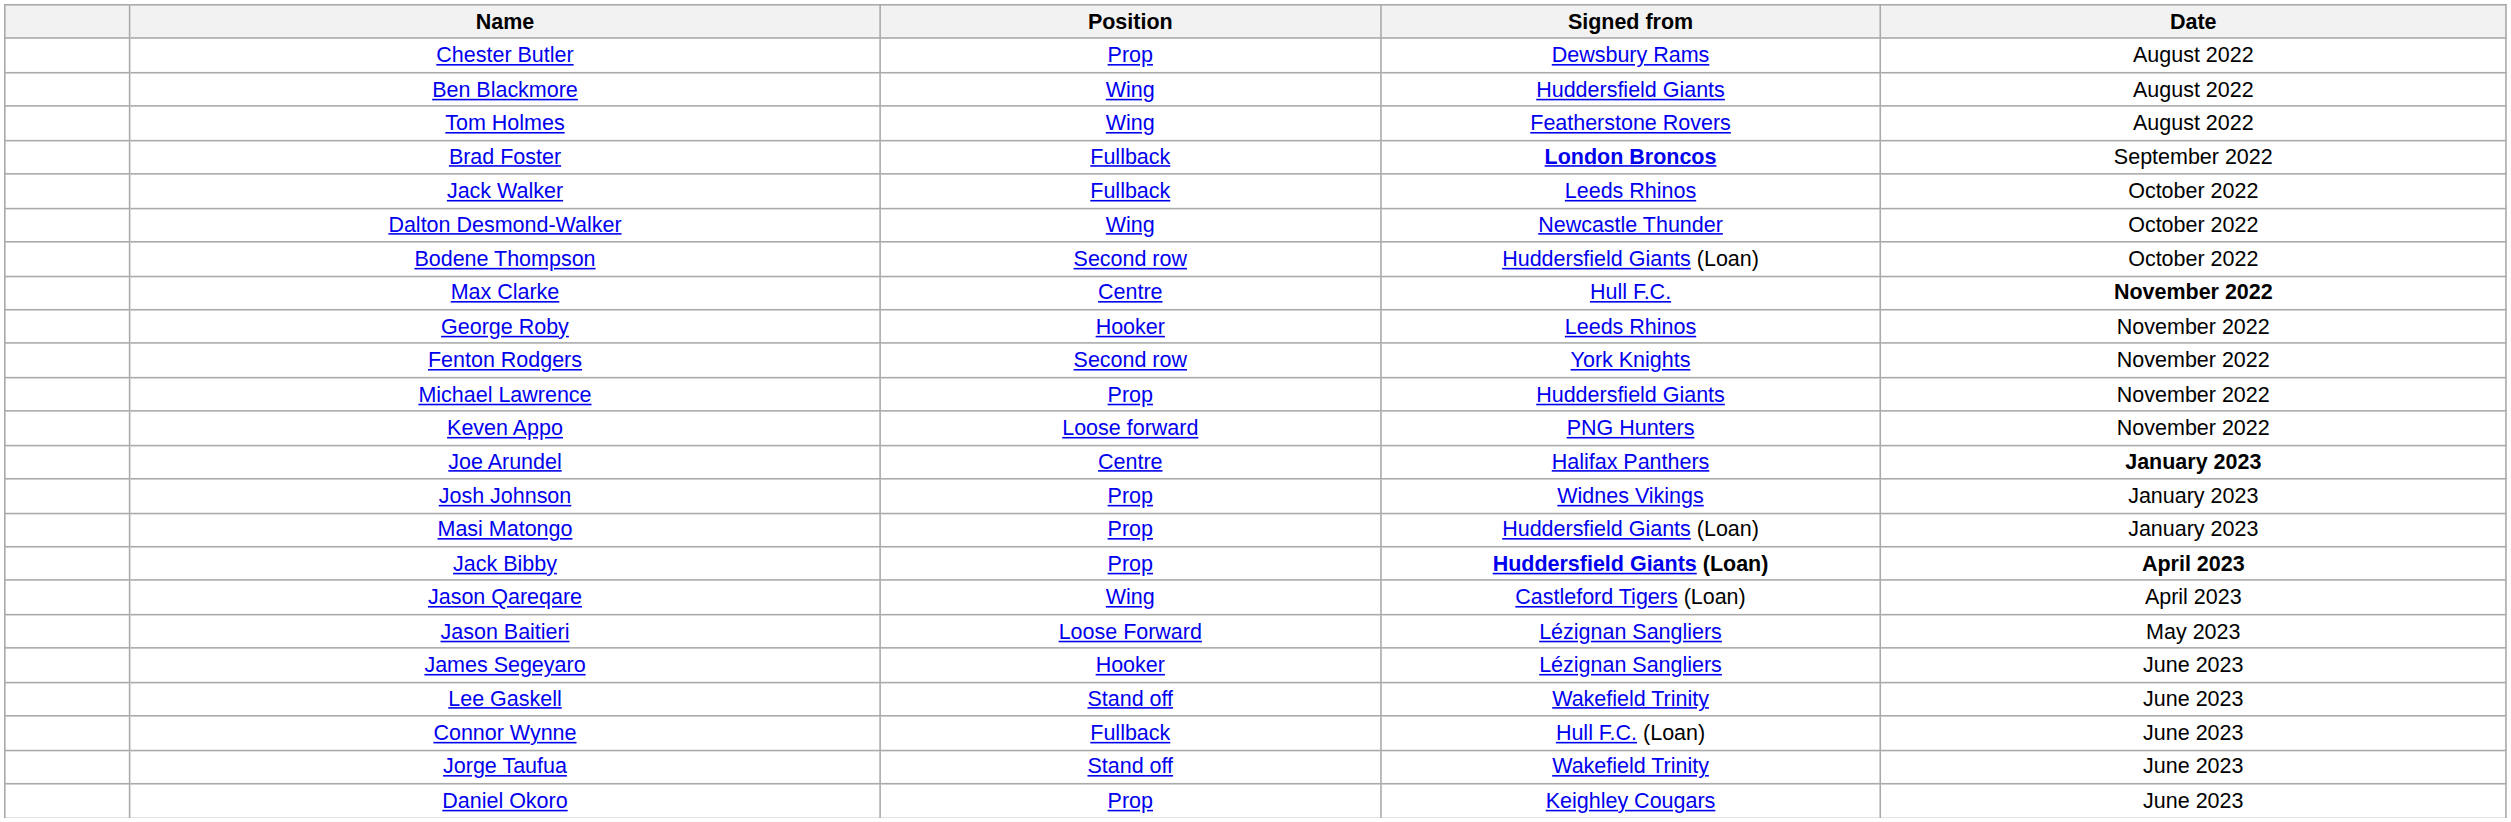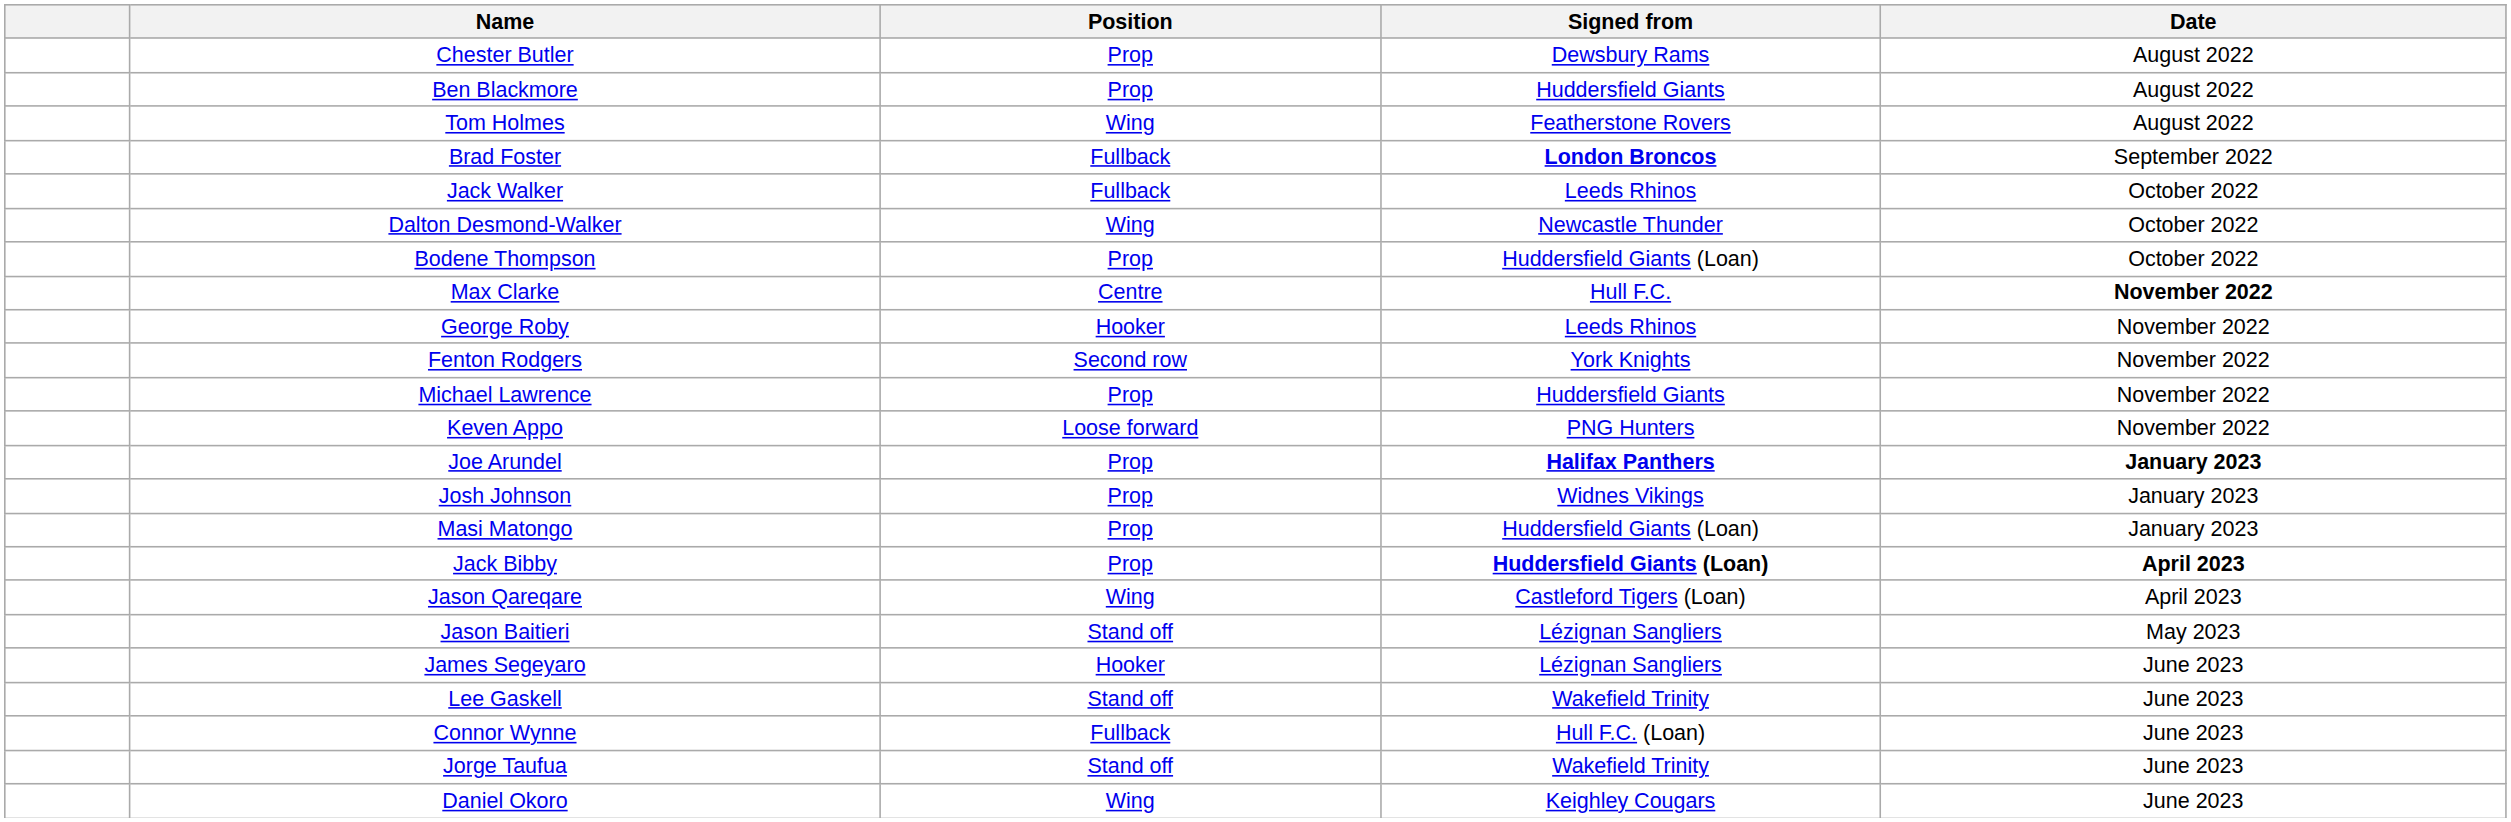Ben Blackmore | Position: Wing -> Prop
Bodene Thompson | Position: Second row -> Prop
Joe Arundel | Position: Centre -> Prop
Joe Arundel | Signed from: normal -> bold
Jason Baitieri | Position: Loose Forward -> Stand off
Daniel Okoro | Position: Prop -> Wing
